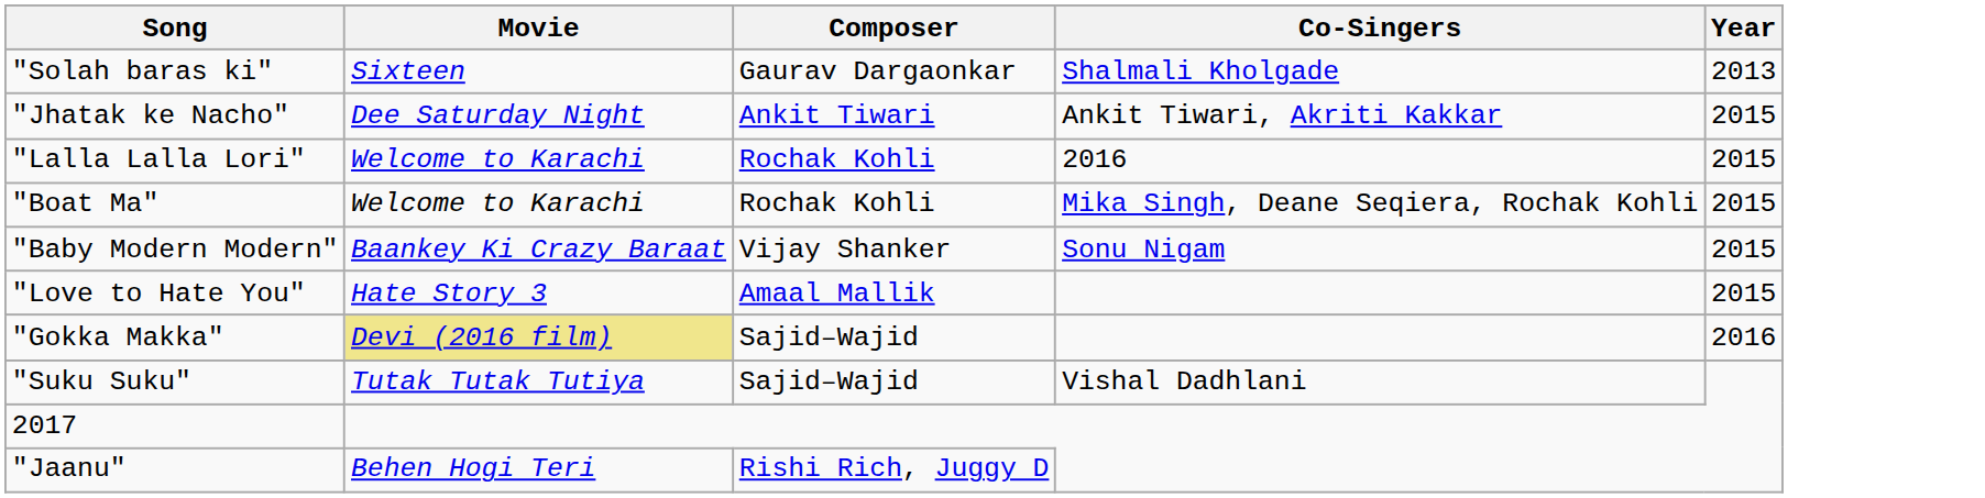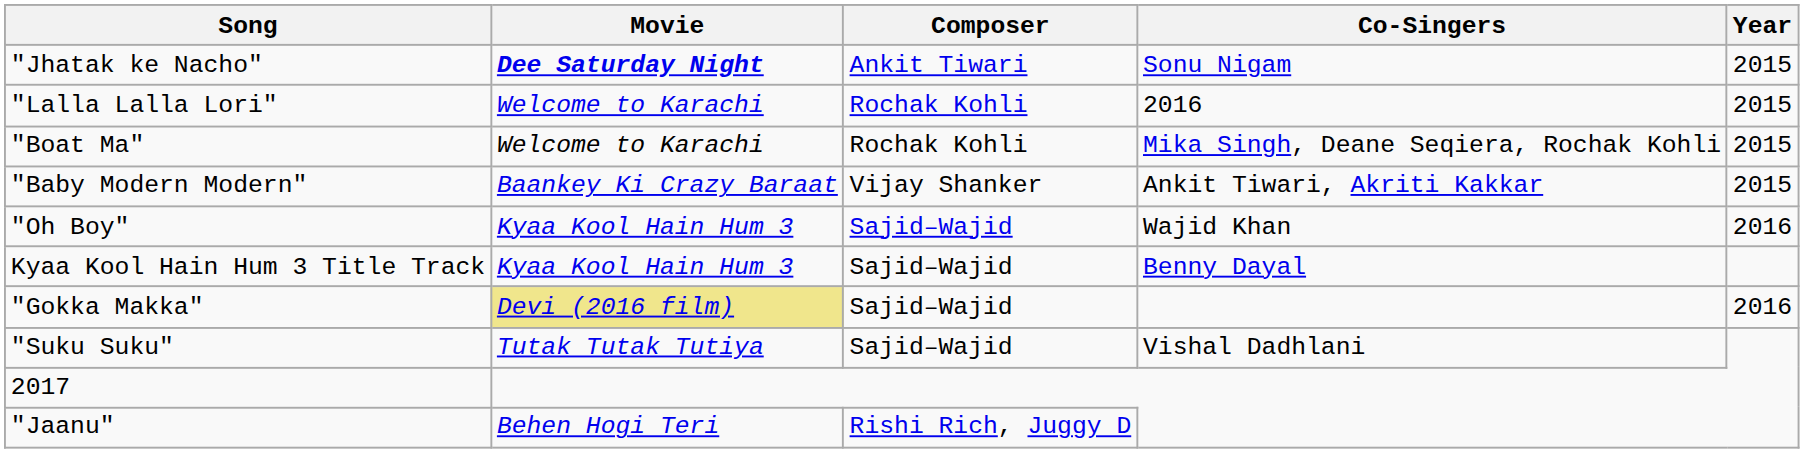- row: "Solah baras ki" | Sixteen | Gaurav Dargaonkar | Shalmali Kholgade | 2013
"Jhatak ke Nacho" | Movie: normal -> bold
"Jhatak ke Nacho" | Co-Singers: Ankit Tiwari, Akriti Kakkar -> Sonu Nigam
"Baby Modern Modern" | Co-Singers: Sonu Nigam -> Ankit Tiwari, Akriti Kakkar
- row: "Love to Hate You" | Hate Story 3 | Amaal Mallik | 2015
+ row: "Oh Boy" | Kyaa Kool Hain Hum 3 | Sajid–Wajid | Wajid Khan | 2016
+ row: Kyaa Kool Hain Hum 3 Title Track | Kyaa Kool Hain Hum 3 | Sajid–Wajid | Benny Dayal
